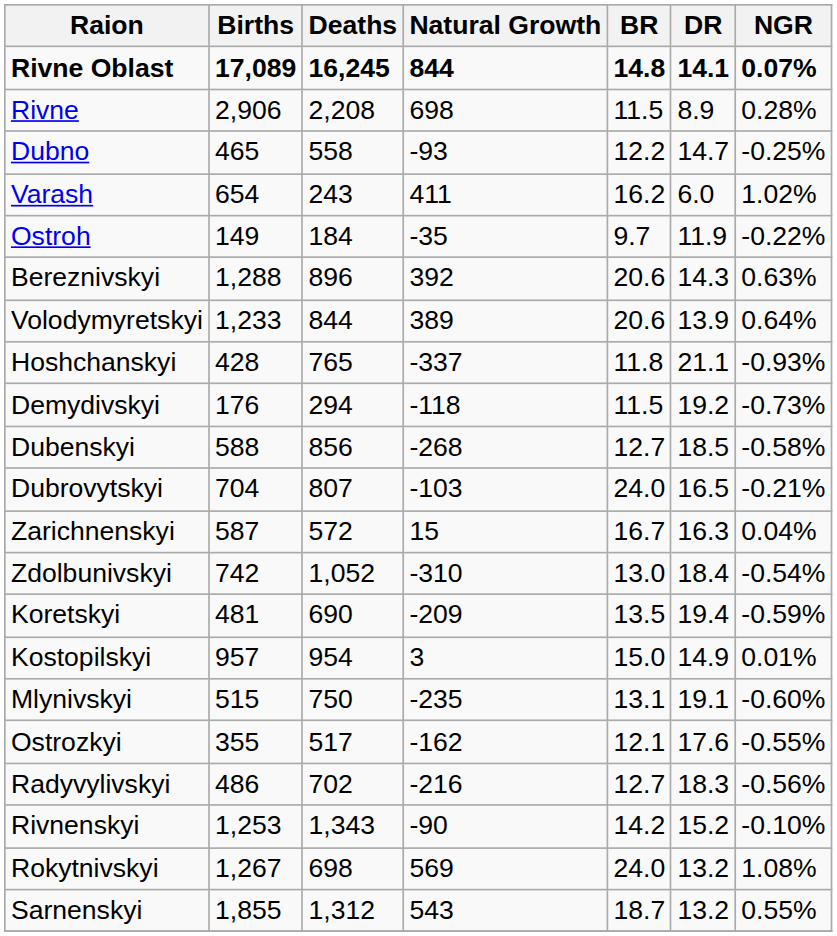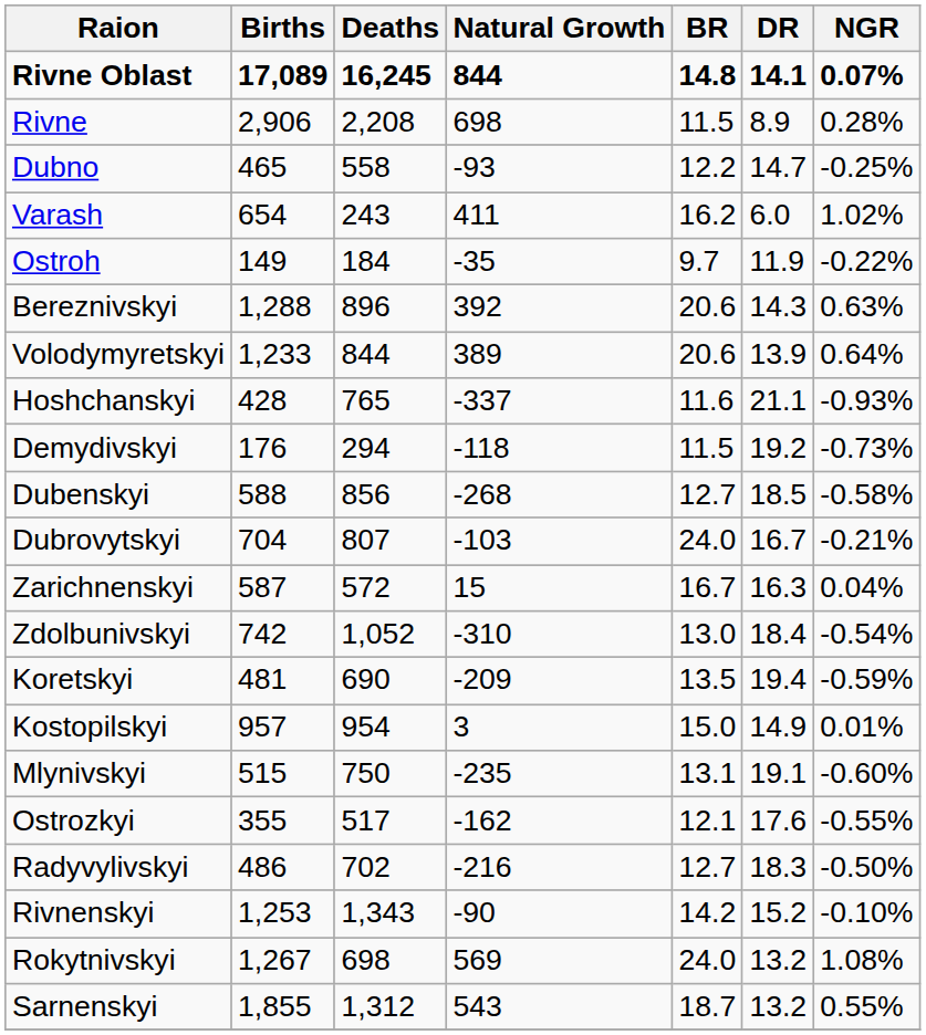Hoshchanskyi | BR: 11.8 -> 11.6
Dubrovytskyi | DR: 16.5 -> 16.7
Radyvylivskyi | NGR: -0.56% -> -0.50%
